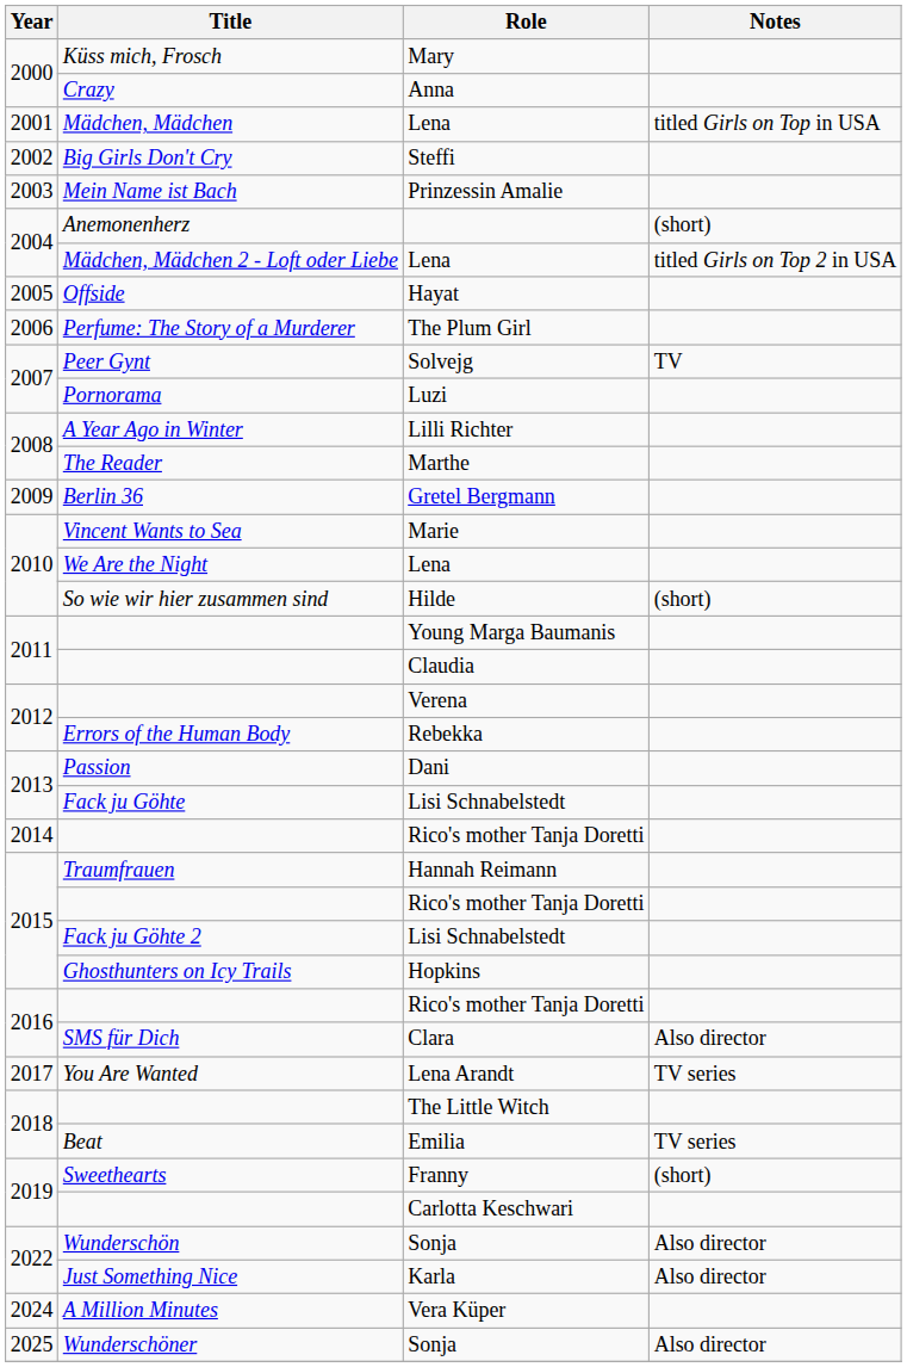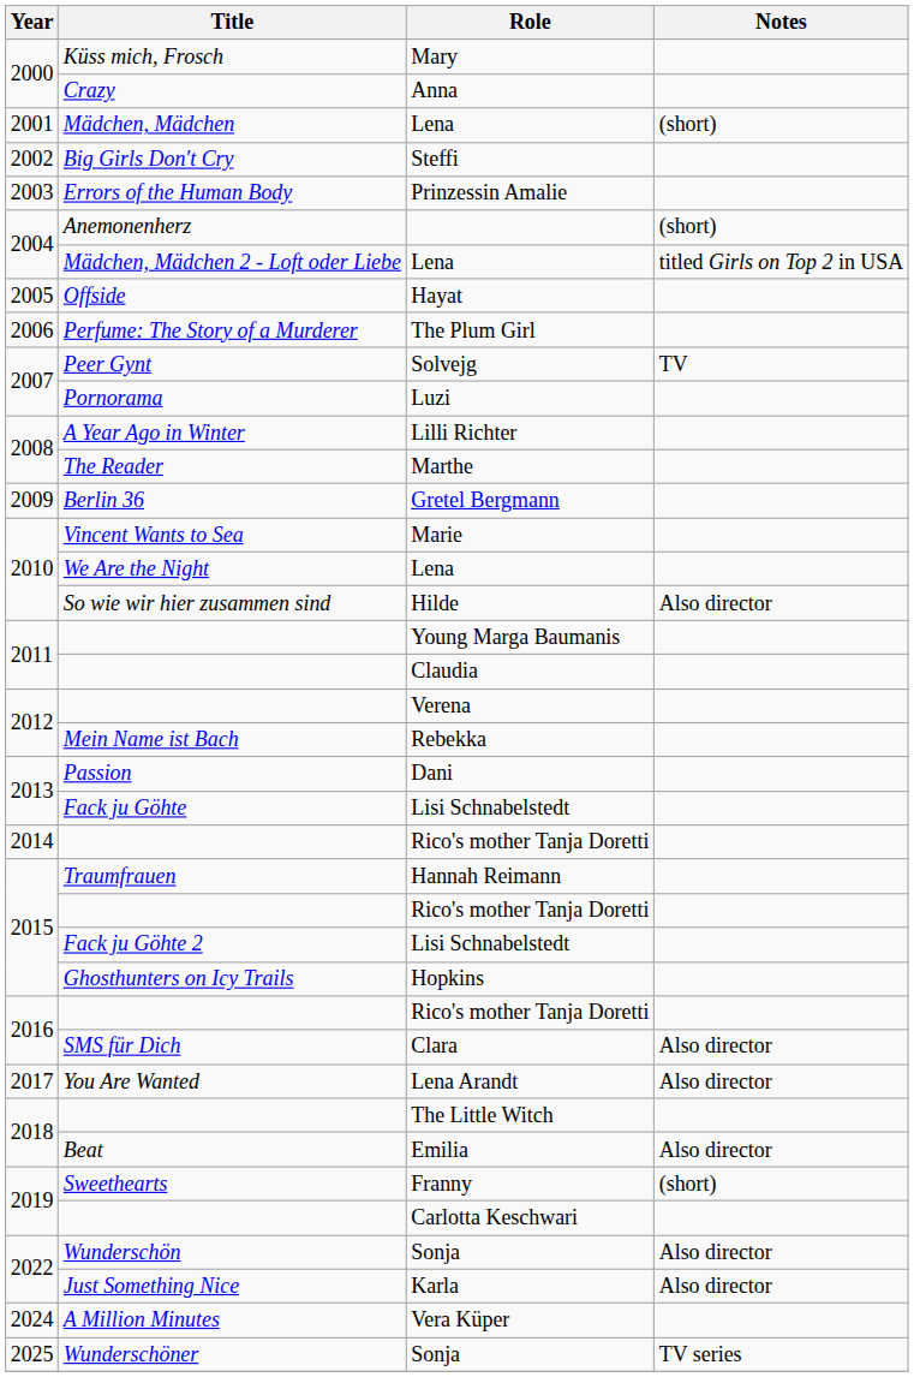2001 / Lena | Notes: titled Girls on Top in USA -> (short)
Prinzessin Amalie | Title: Mein Name ist Bach -> Errors of the Human Body
Hilde | Notes: (short) -> Also director
Rebekka | Title: Errors of the Human Body -> Mein Name ist Bach
Lena Arandt | Notes: TV series -> Also director
Emilia | Notes: TV series -> Also director
2025 / Sonja | Notes: Also director -> TV series
